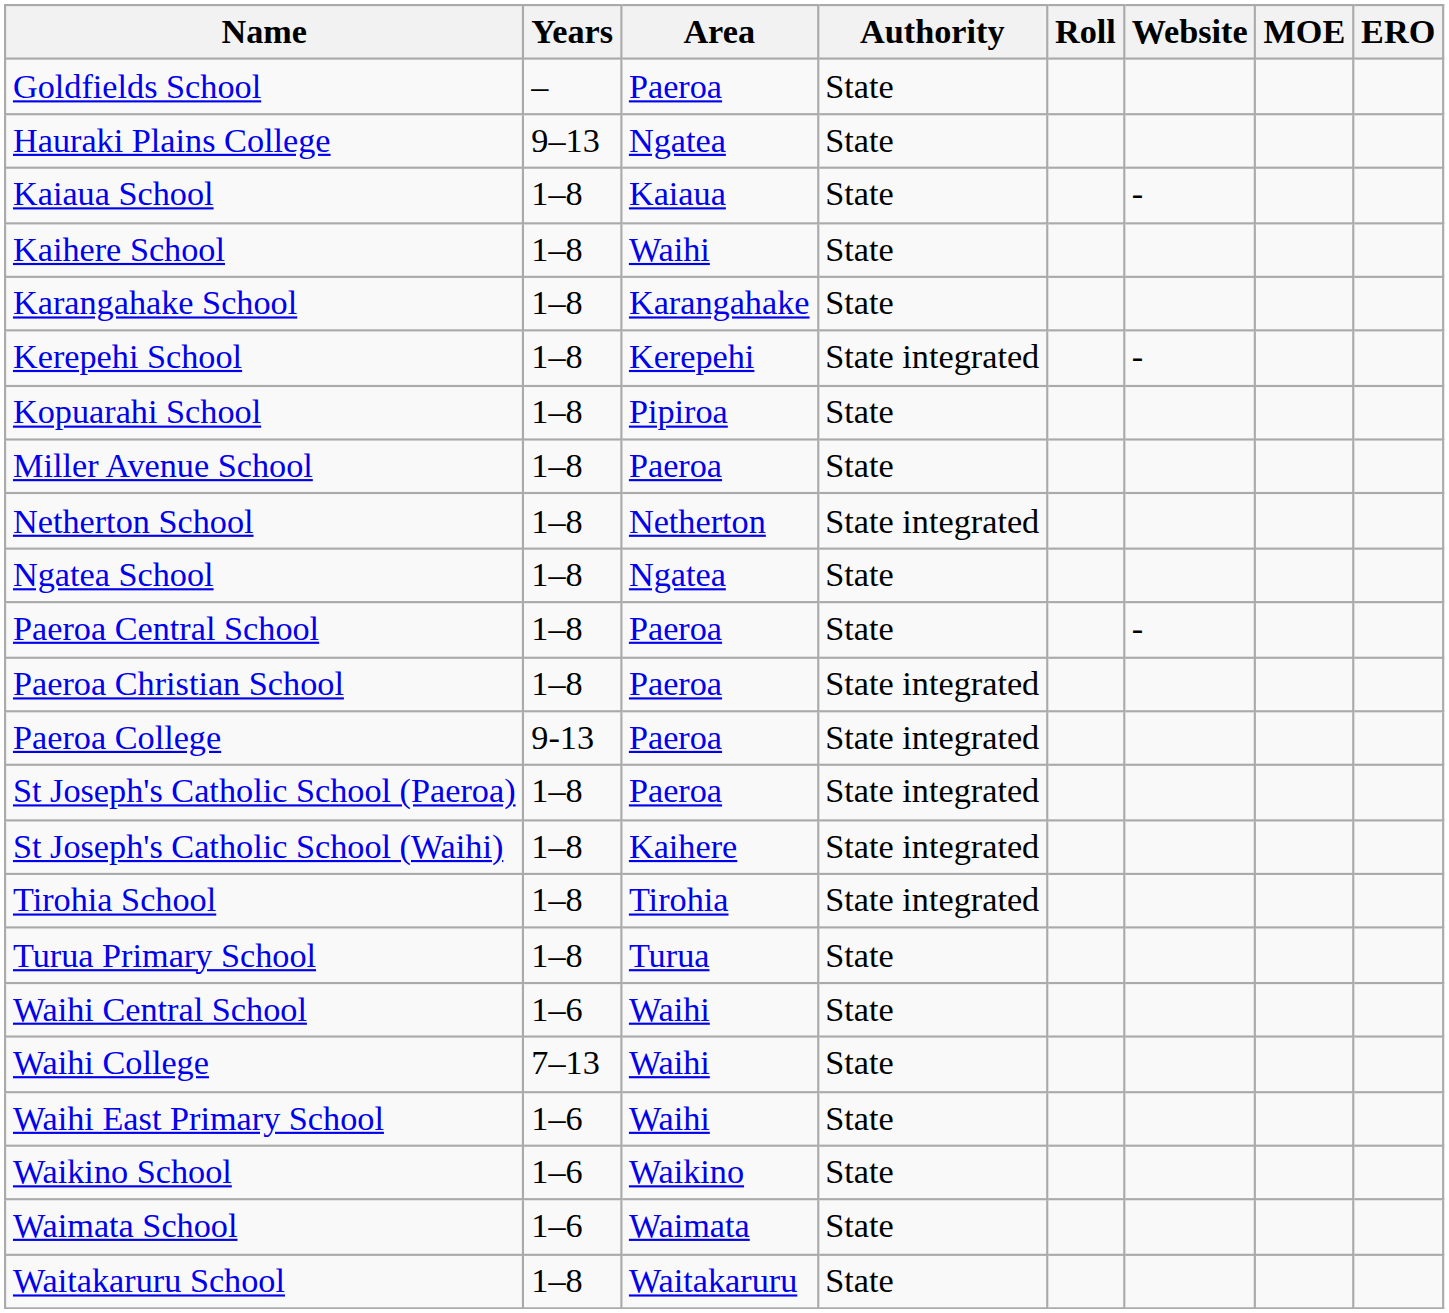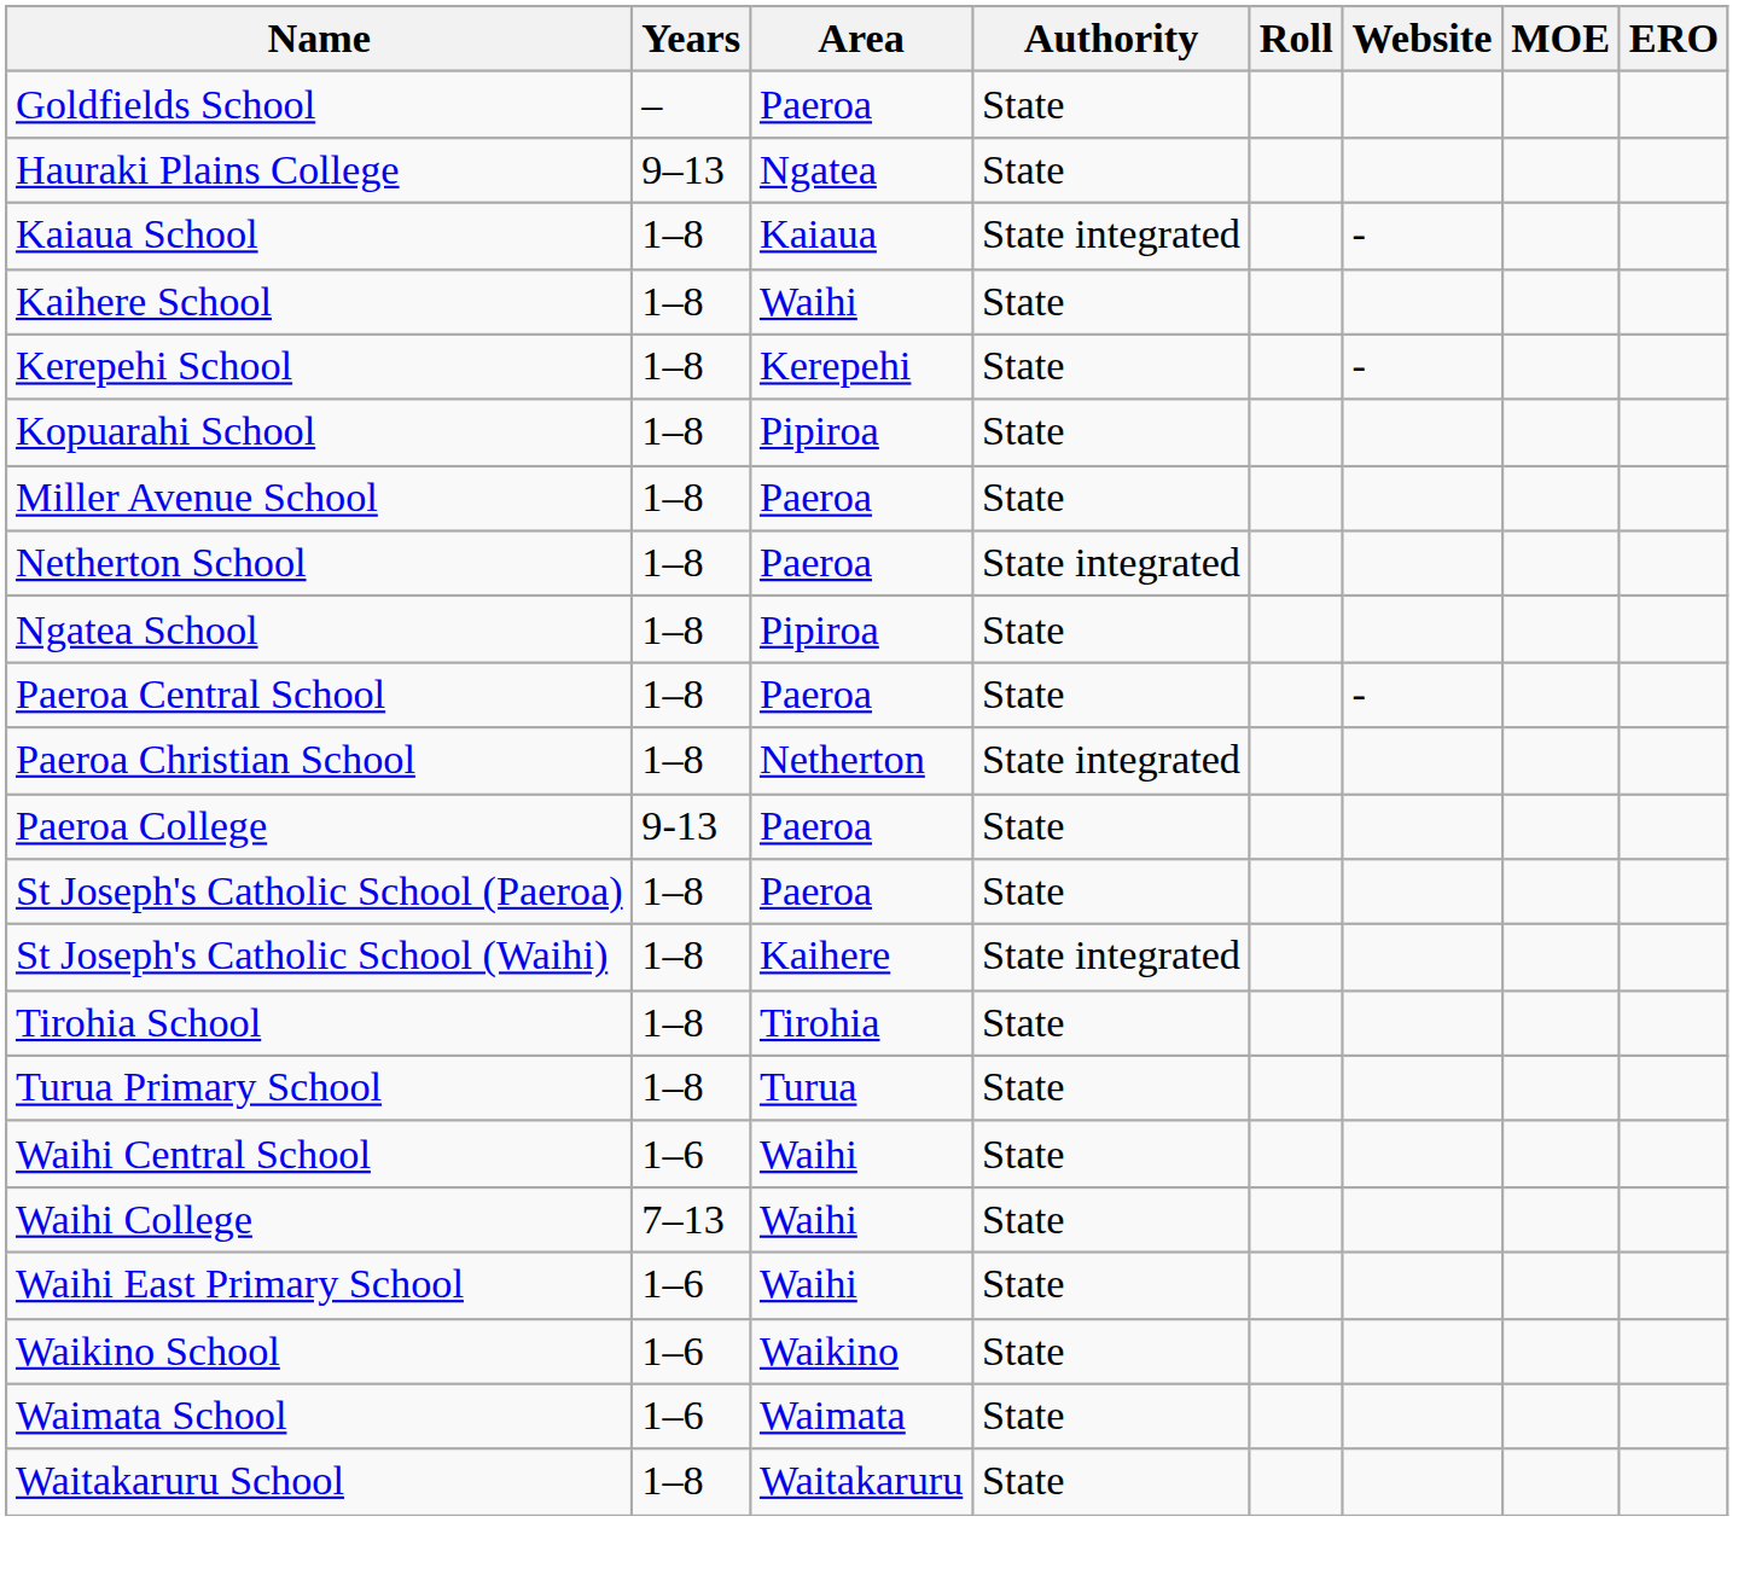Kaiaua School | Authority: State -> State integrated
- row: Karangahake School | 1–8 | Karangahake | State
Kerepehi School | Authority: State integrated -> State
Netherton School | Area: Netherton -> Paeroa
Ngatea School | Area: Ngatea -> Pipiroa
Paeroa Christian School | Area: Paeroa -> Netherton
Paeroa College | Authority: State integrated -> State
St Joseph's Catholic School (Paeroa) | Authority: State integrated -> State
Tirohia School | Authority: State integrated -> State
